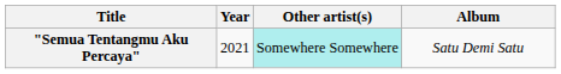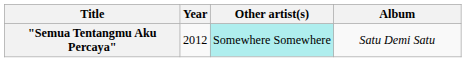"Semua Tentangmu Aku Percaya" | Year: 2021 -> 2012
